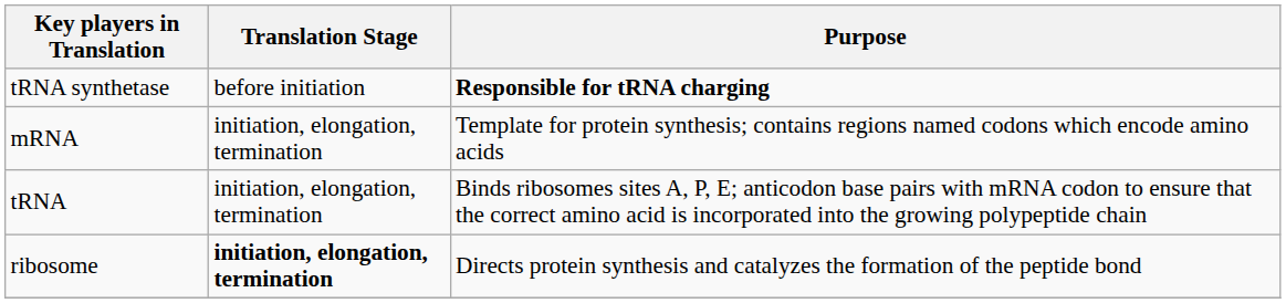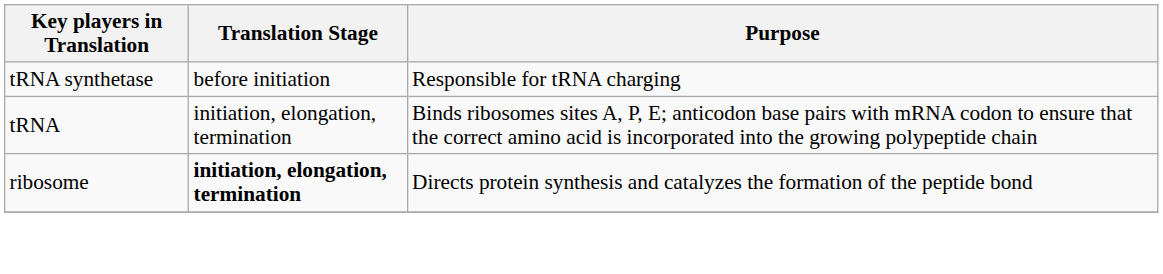tRNA synthetase | Purpose: bold -> normal
- row: mRNA | initiation, elongation, termination | Template for protein synthesis; contains regions named codons which encode amino acids
